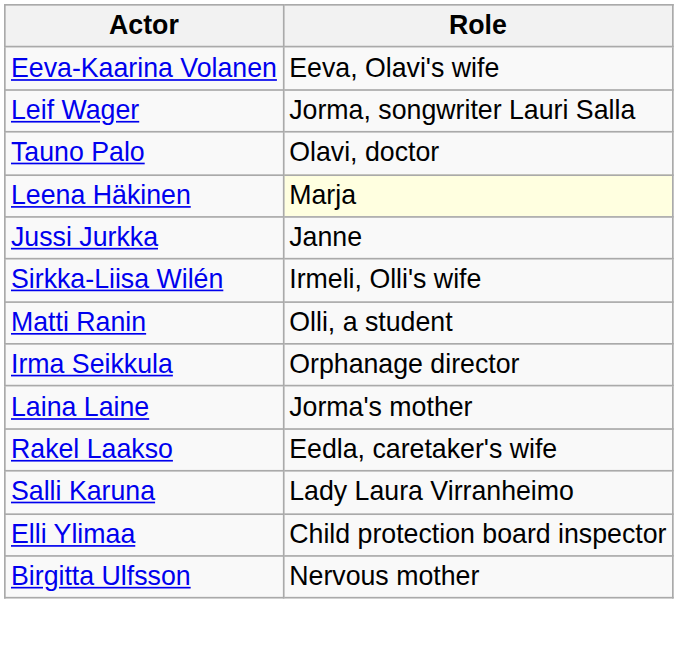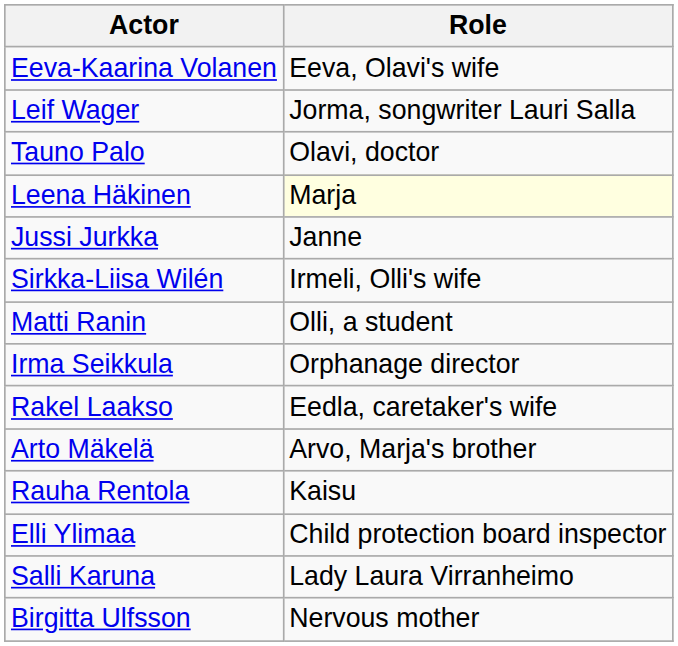- row: Laina Laine | Jorma's mother
+ row: Arto Mäkelä | Arvo, Marja's brother
+ row: Rauha Rentola | Kaisu
rows swapped: Salli Karuna <-> Elli Ylimaa
